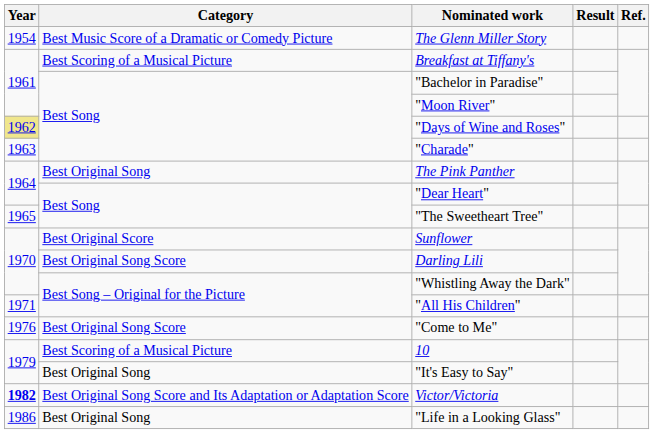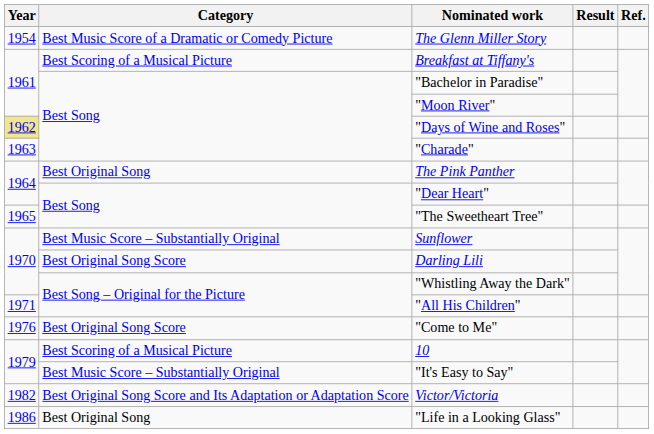Sunflower | Category: Best Original Score -> Best Music Score – Substantially Original
"It's Easy to Say" | Category: Best Original Song -> Best Music Score – Substantially Original
Victor/Victoria | Year: bold -> normal
